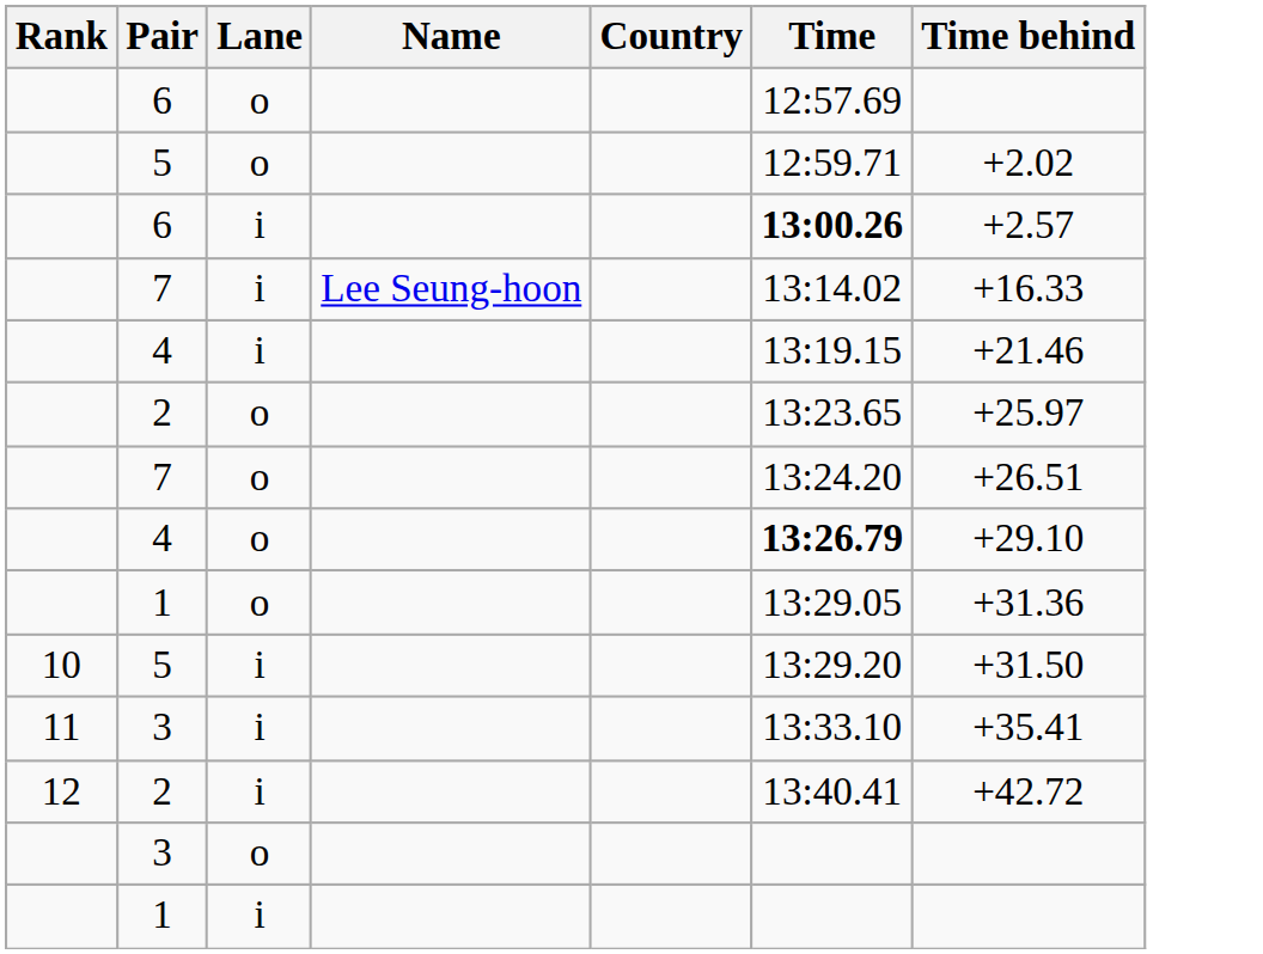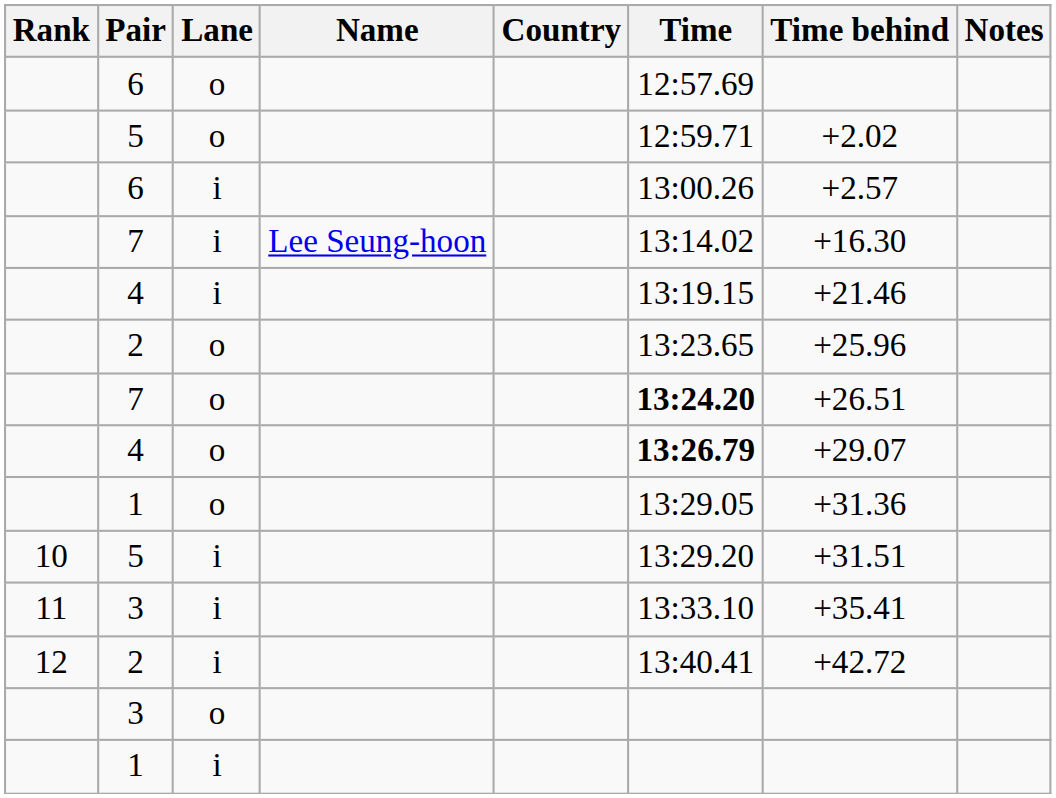+ column: Notes
6 / i | Time: bold -> normal
7 / i | Time behind: +16.33 -> +16.30
2 / o | Time behind: +25.97 -> +25.96
7 / o | Time: normal -> bold
4 / o | Time behind: +29.10 -> +29.07
5 / i | Time behind: +31.50 -> +31.51
